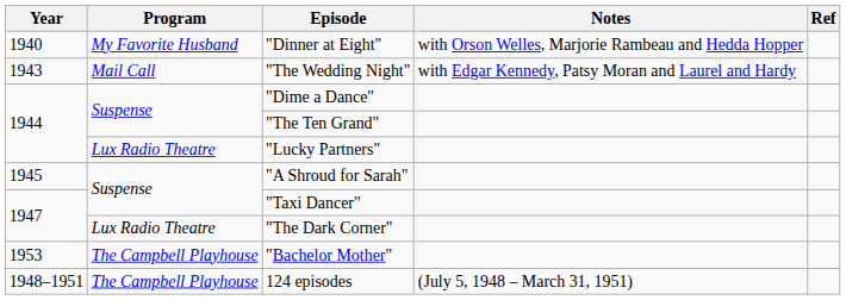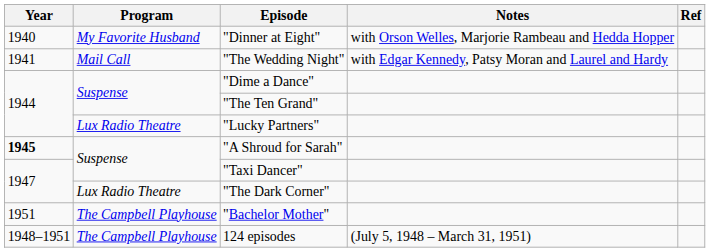"The Wedding Night" | Year: 1943 -> 1941
"A Shroud for Sarah" | Year: normal -> bold
"Bachelor Mother" | Year: 1953 -> 1951
